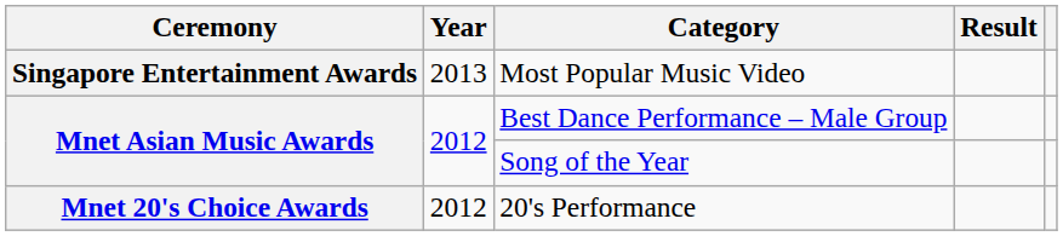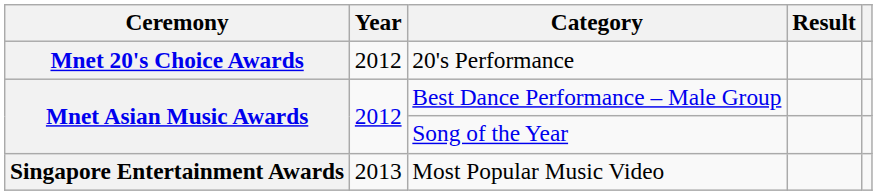rows swapped: 20's Performance <-> Most Popular Music Video
